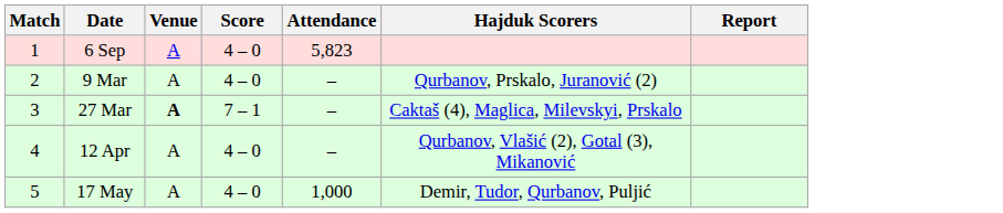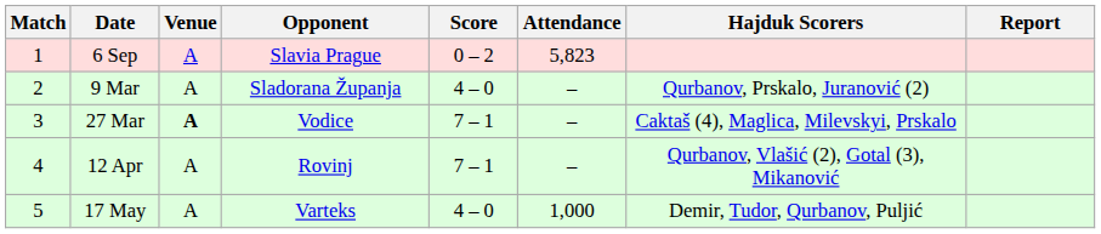+ column: Opponent | Slavia Prague | Sladorana Županja | Vodice | Rovinj | Varteks
6 Sep | Score: 4 – 0 -> 0 – 2
12 Apr | Score: 4 – 0 -> 7 – 1
